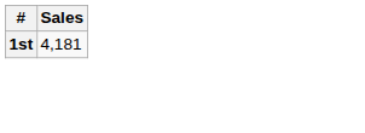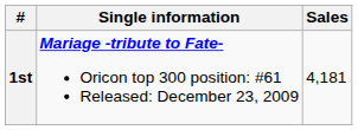+ column: Single information | Mariage -tribute to Fate- Oricon top 300 position: #61 Released: December 23, 2009
